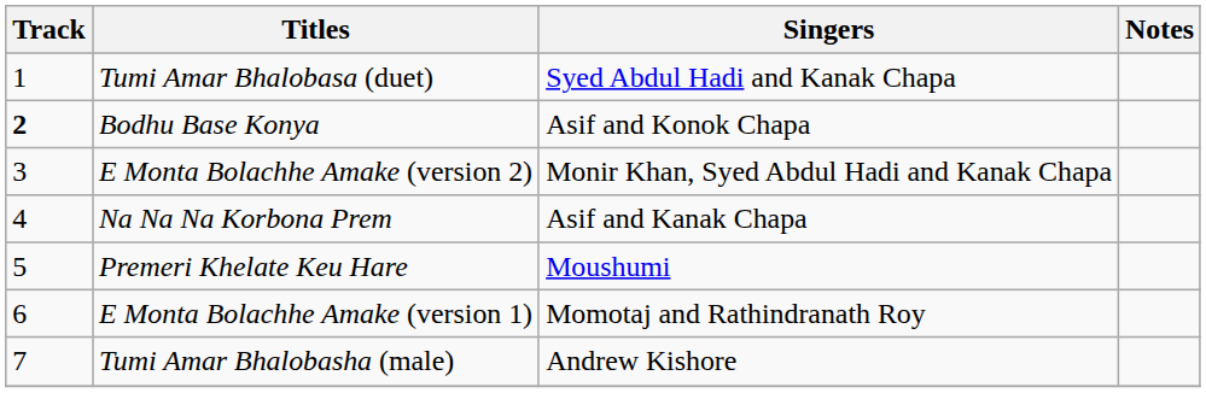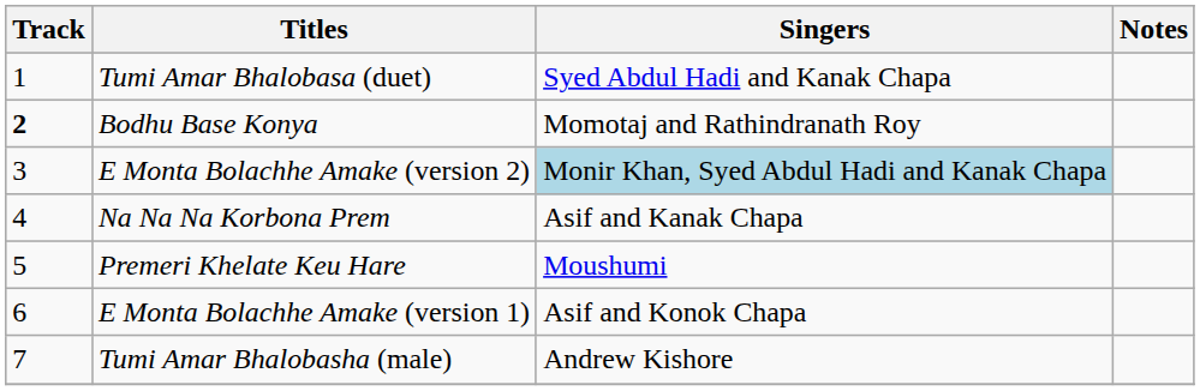Bodhu Base Konya | Singers: Asif and Konok Chapa -> Momotaj and Rathindranath Roy
E Monta Bolachhe Amake (version 2) | Singers: no background -> lightblue background
E Monta Bolachhe Amake (version 1) | Singers: Momotaj and Rathindranath Roy -> Asif and Konok Chapa
